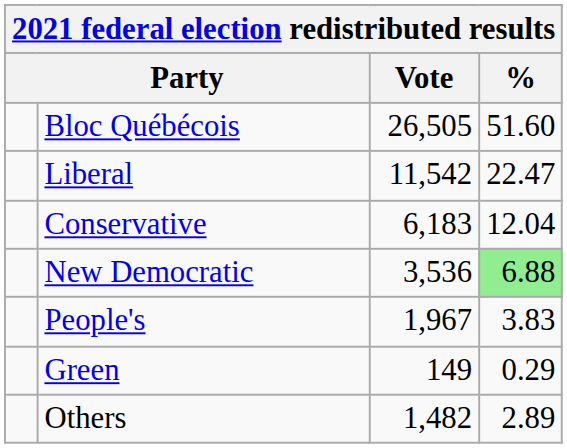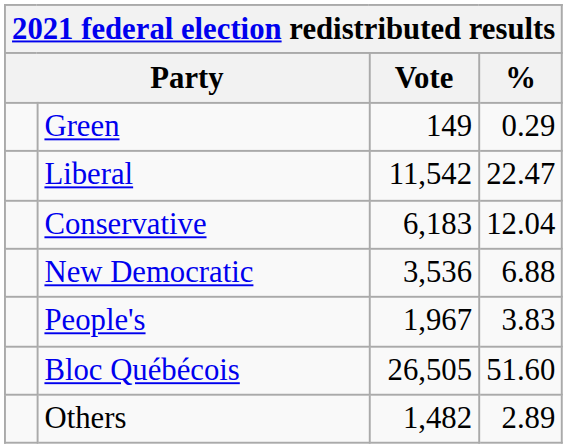rows swapped: Bloc Québécois <-> Green
New Democratic | %: lightgreen background -> no background
